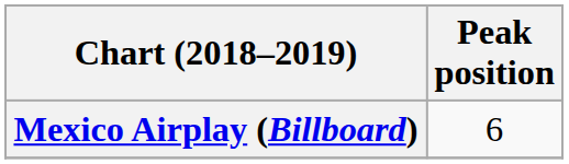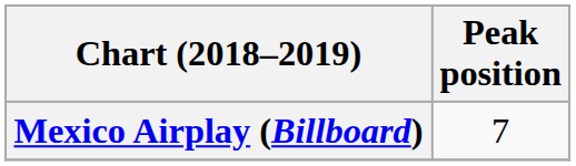Mexico Airplay (Billboard) | Peak position: 6 -> 7
